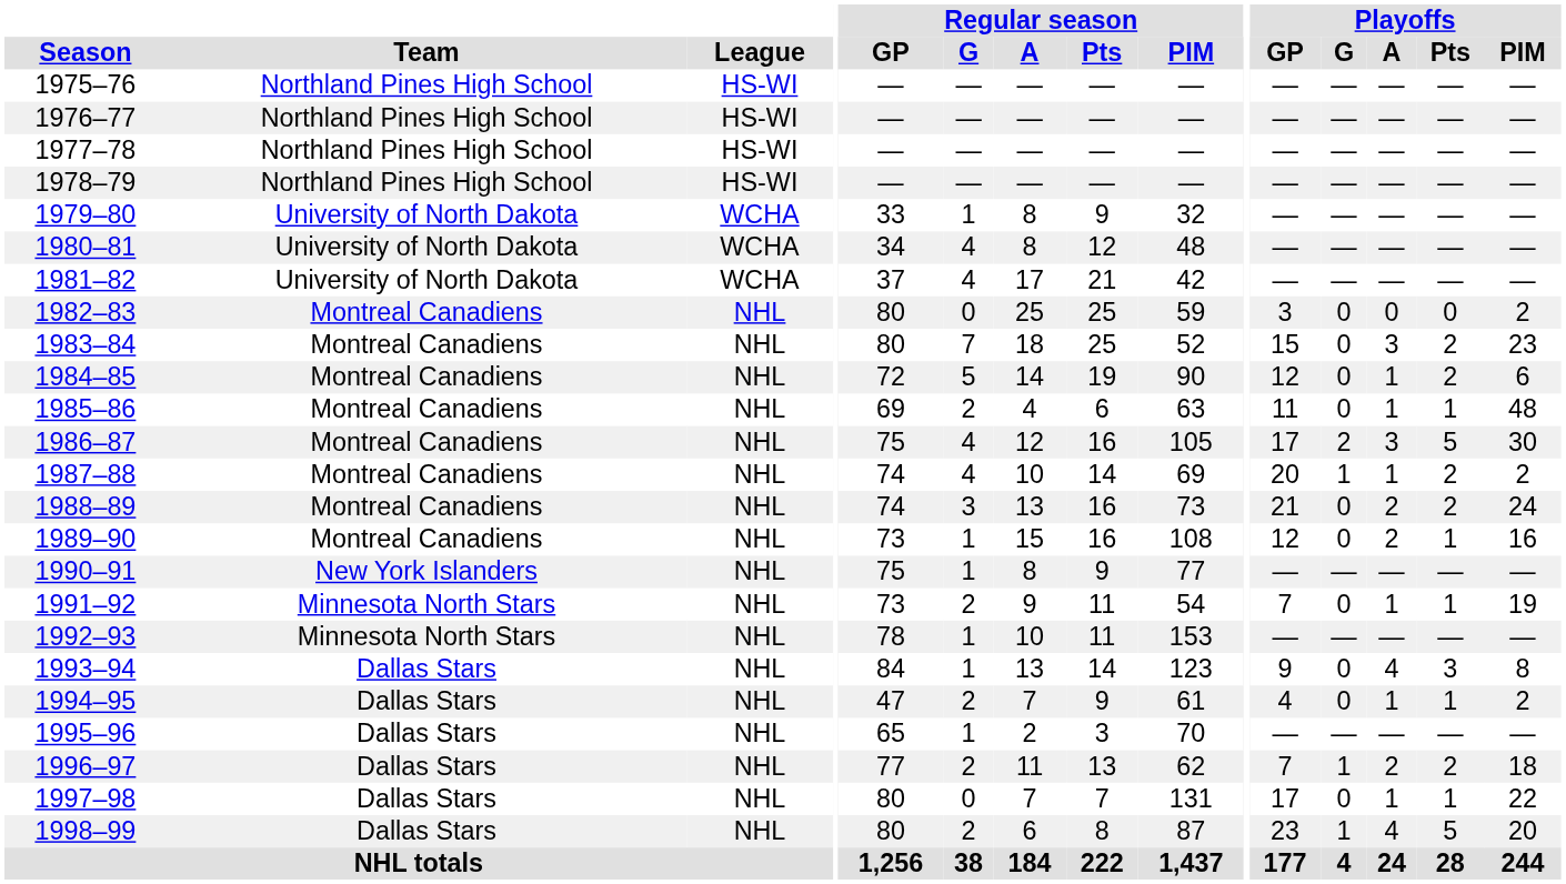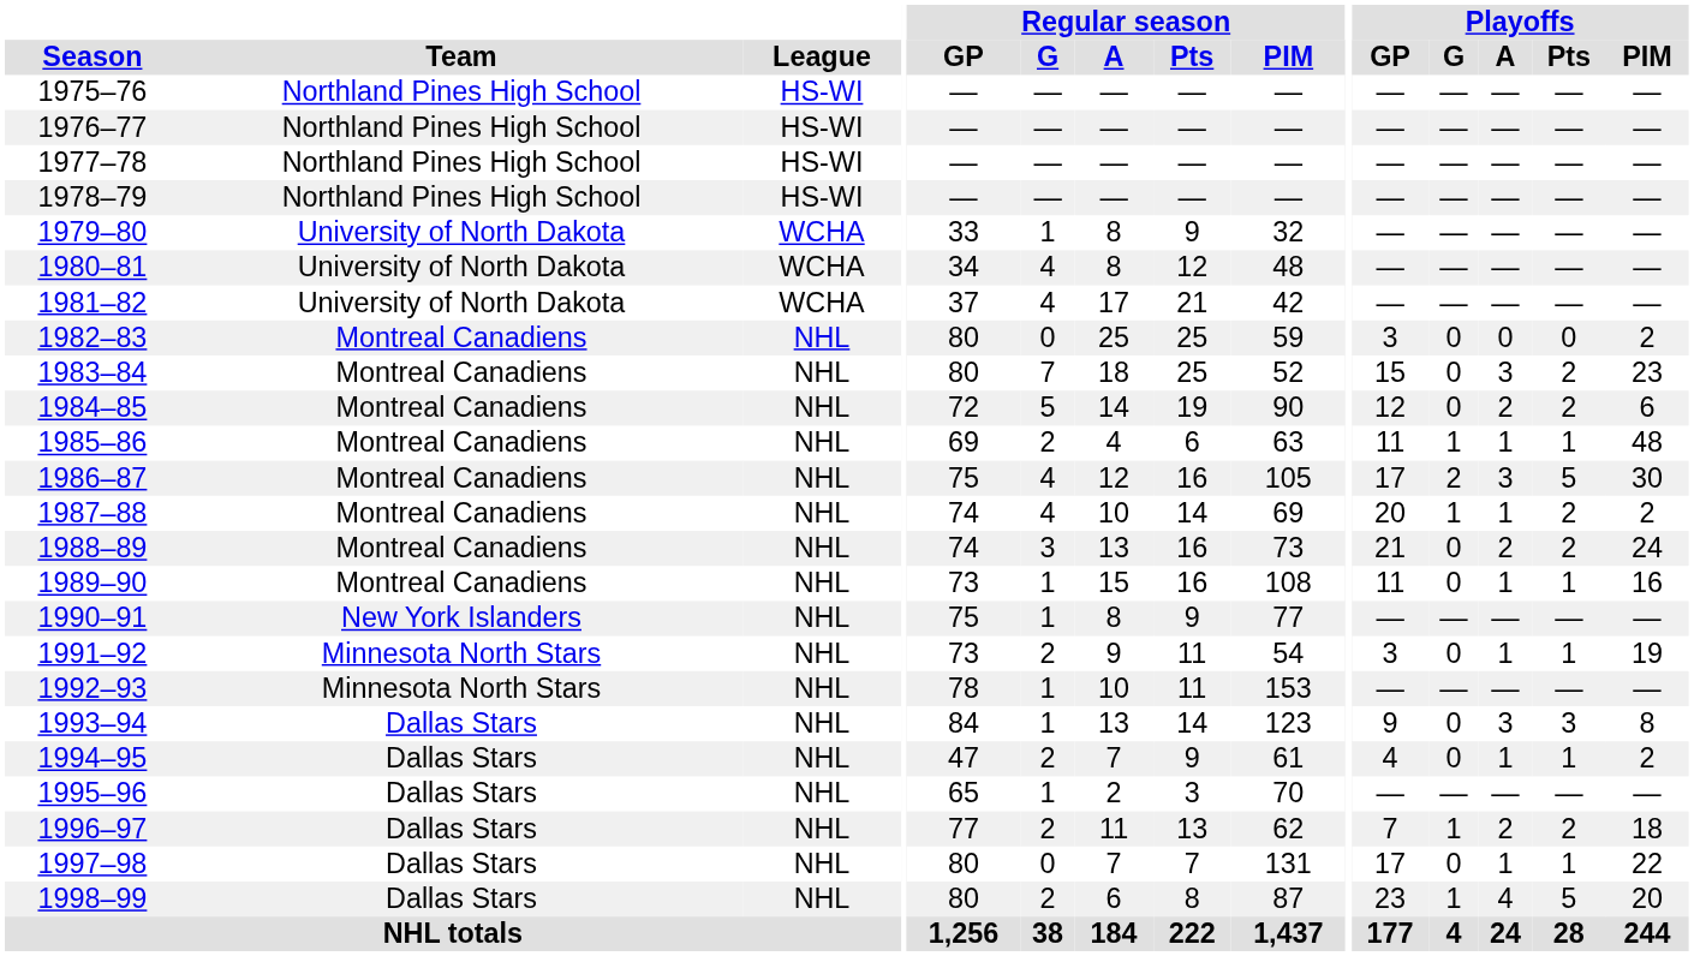1984–85 | Playoffs / A: 1 -> 2
1985–86 | Playoffs / G: 0 -> 1
1989–90 | Playoffs / GP: 12 -> 11
1989–90 | Playoffs / A: 2 -> 1
1991–92 | Playoffs / GP: 7 -> 3
1993–94 | Playoffs / A: 4 -> 3
